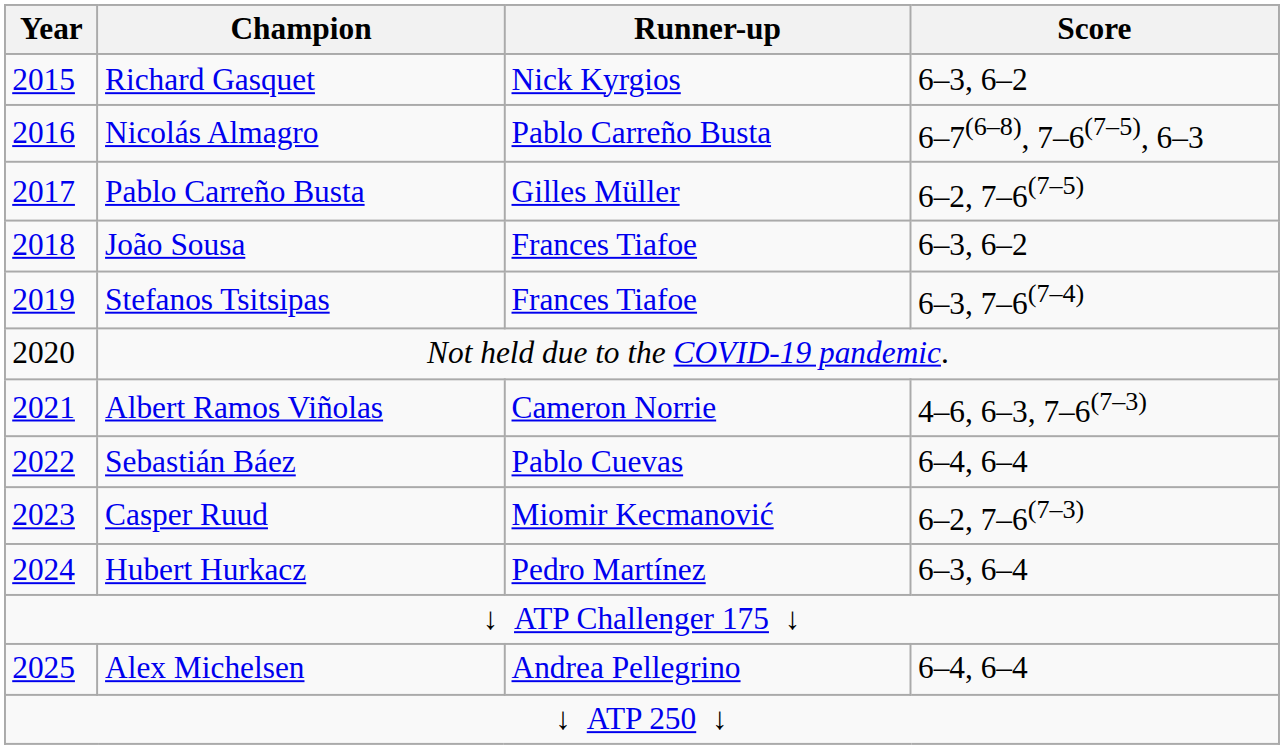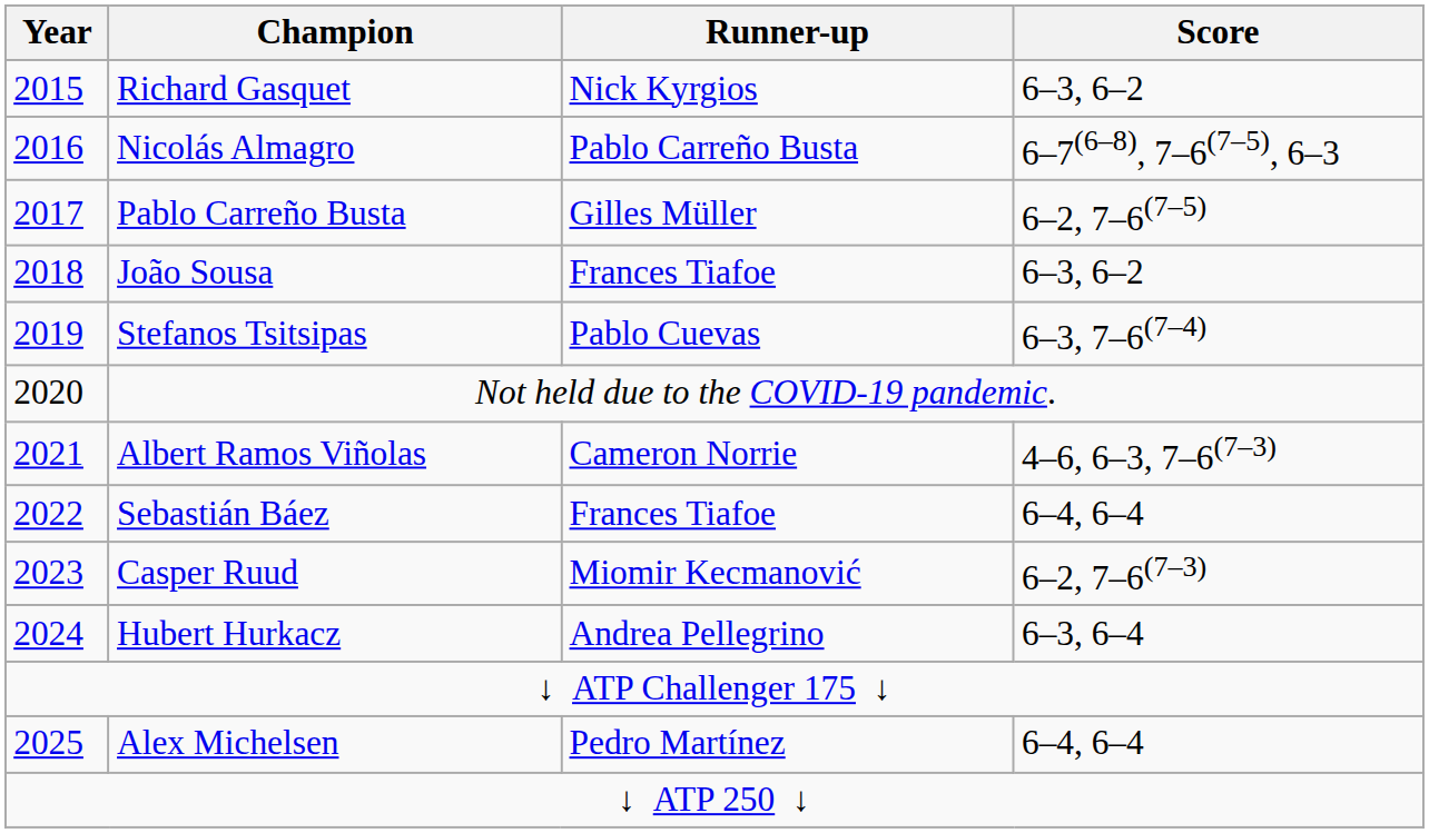Stefanos Tsitsipas | Runner-up: Frances Tiafoe -> Pablo Cuevas
Sebastián Báez | Runner-up: Pablo Cuevas -> Frances Tiafoe
Hubert Hurkacz | Runner-up: Pedro Martínez -> Andrea Pellegrino
Alex Michelsen | Runner-up: Andrea Pellegrino -> Pedro Martínez
